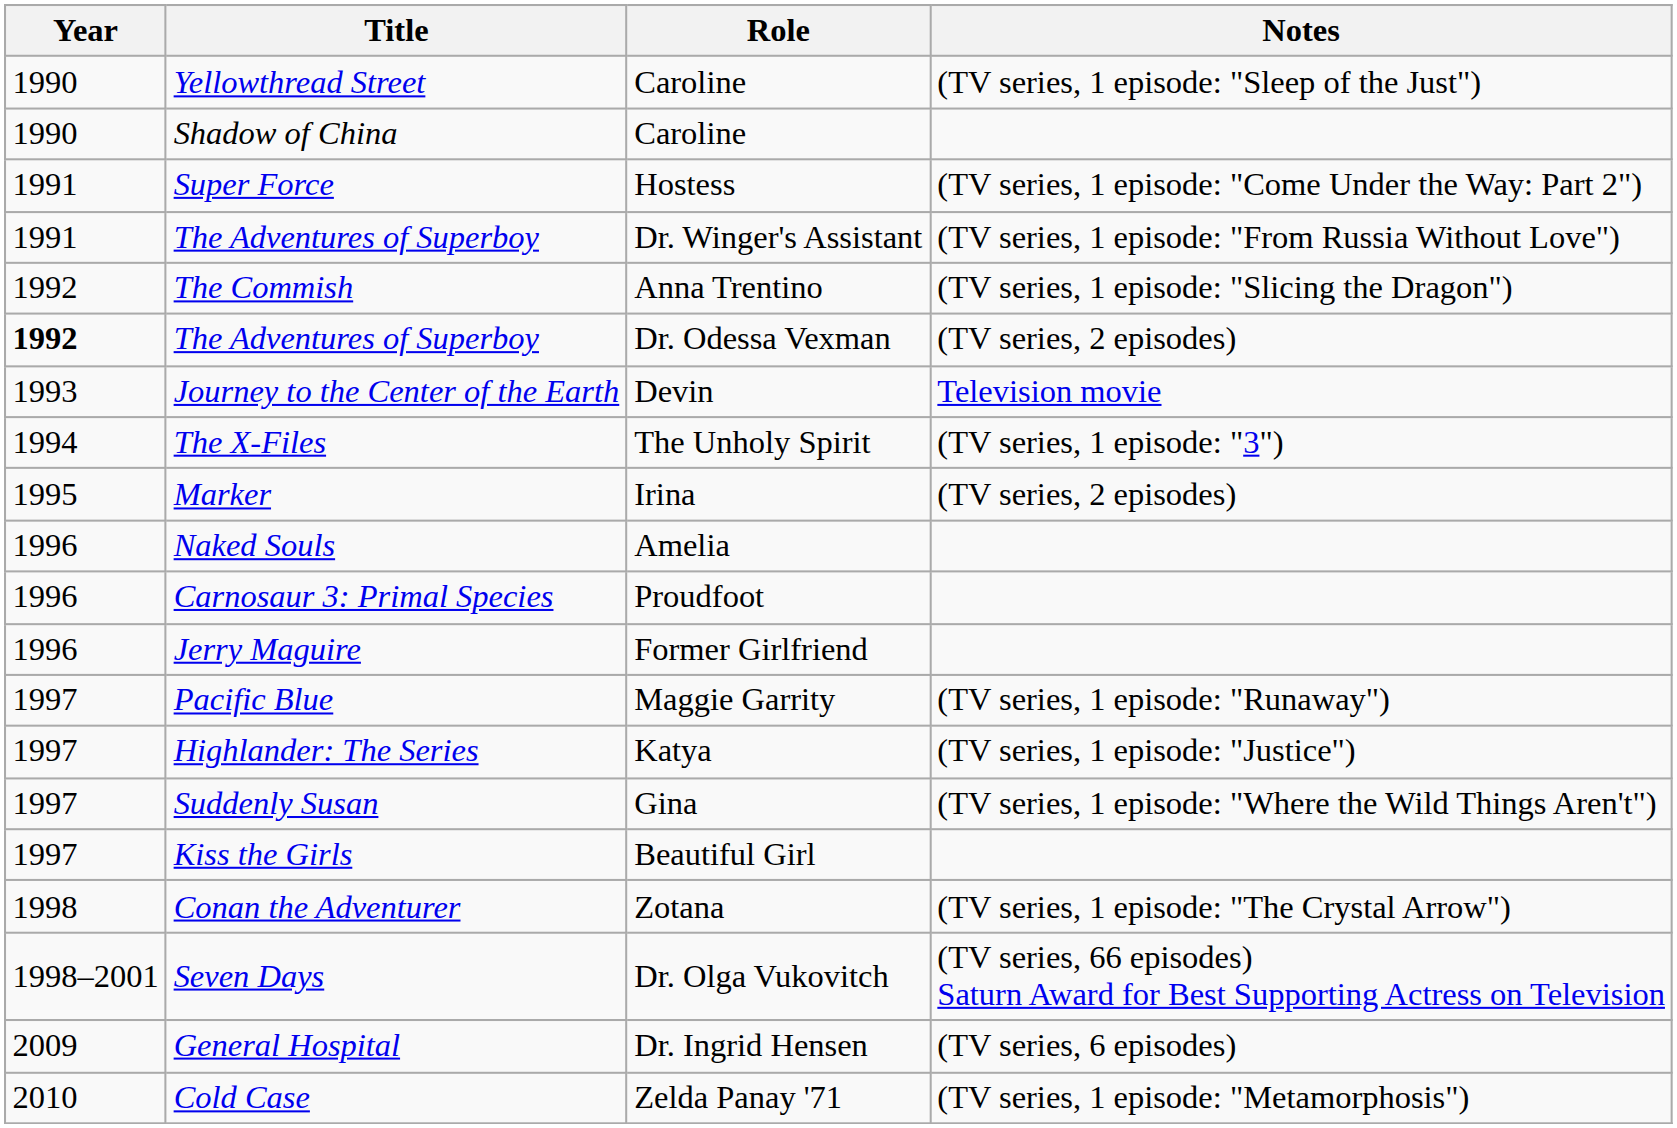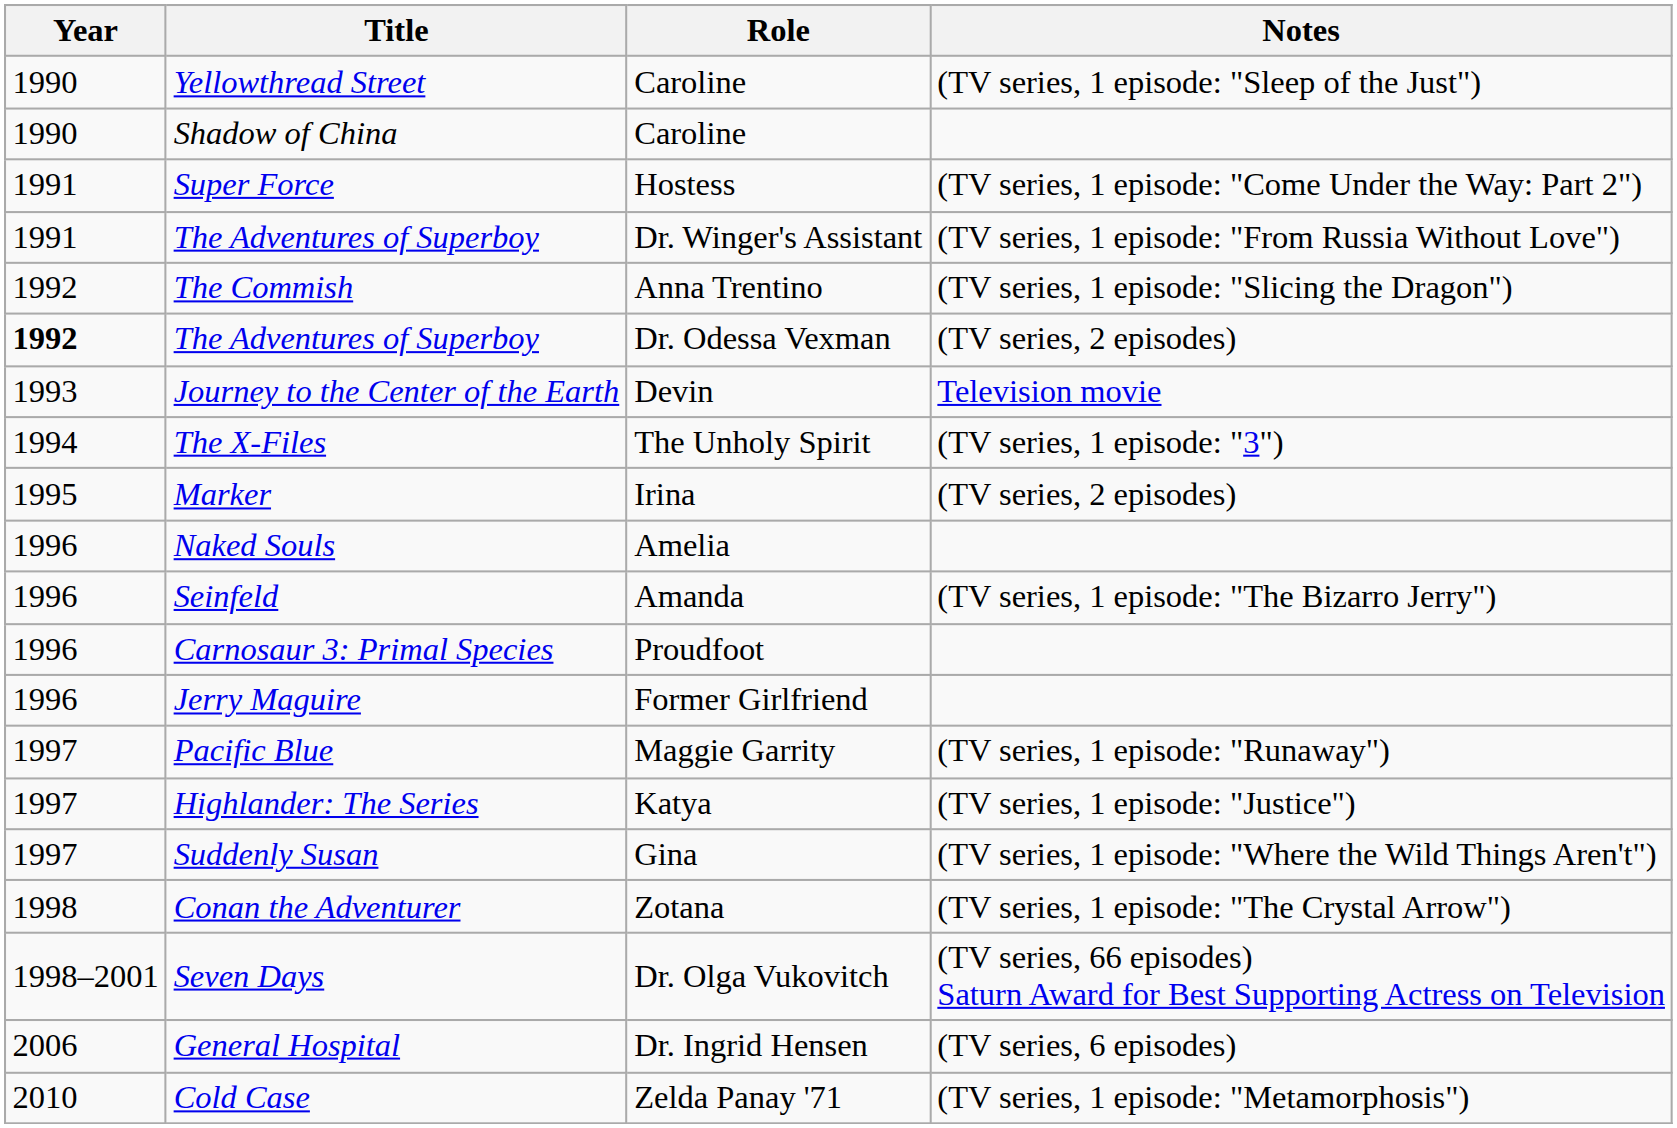+ row: 1996 | Seinfeld | Amanda | (TV series, 1 episode: "The Bizarro Jerry")
- row: 1997 | Kiss the Girls | Beautiful Girl
General Hospital | Year: 2009 -> 2006
